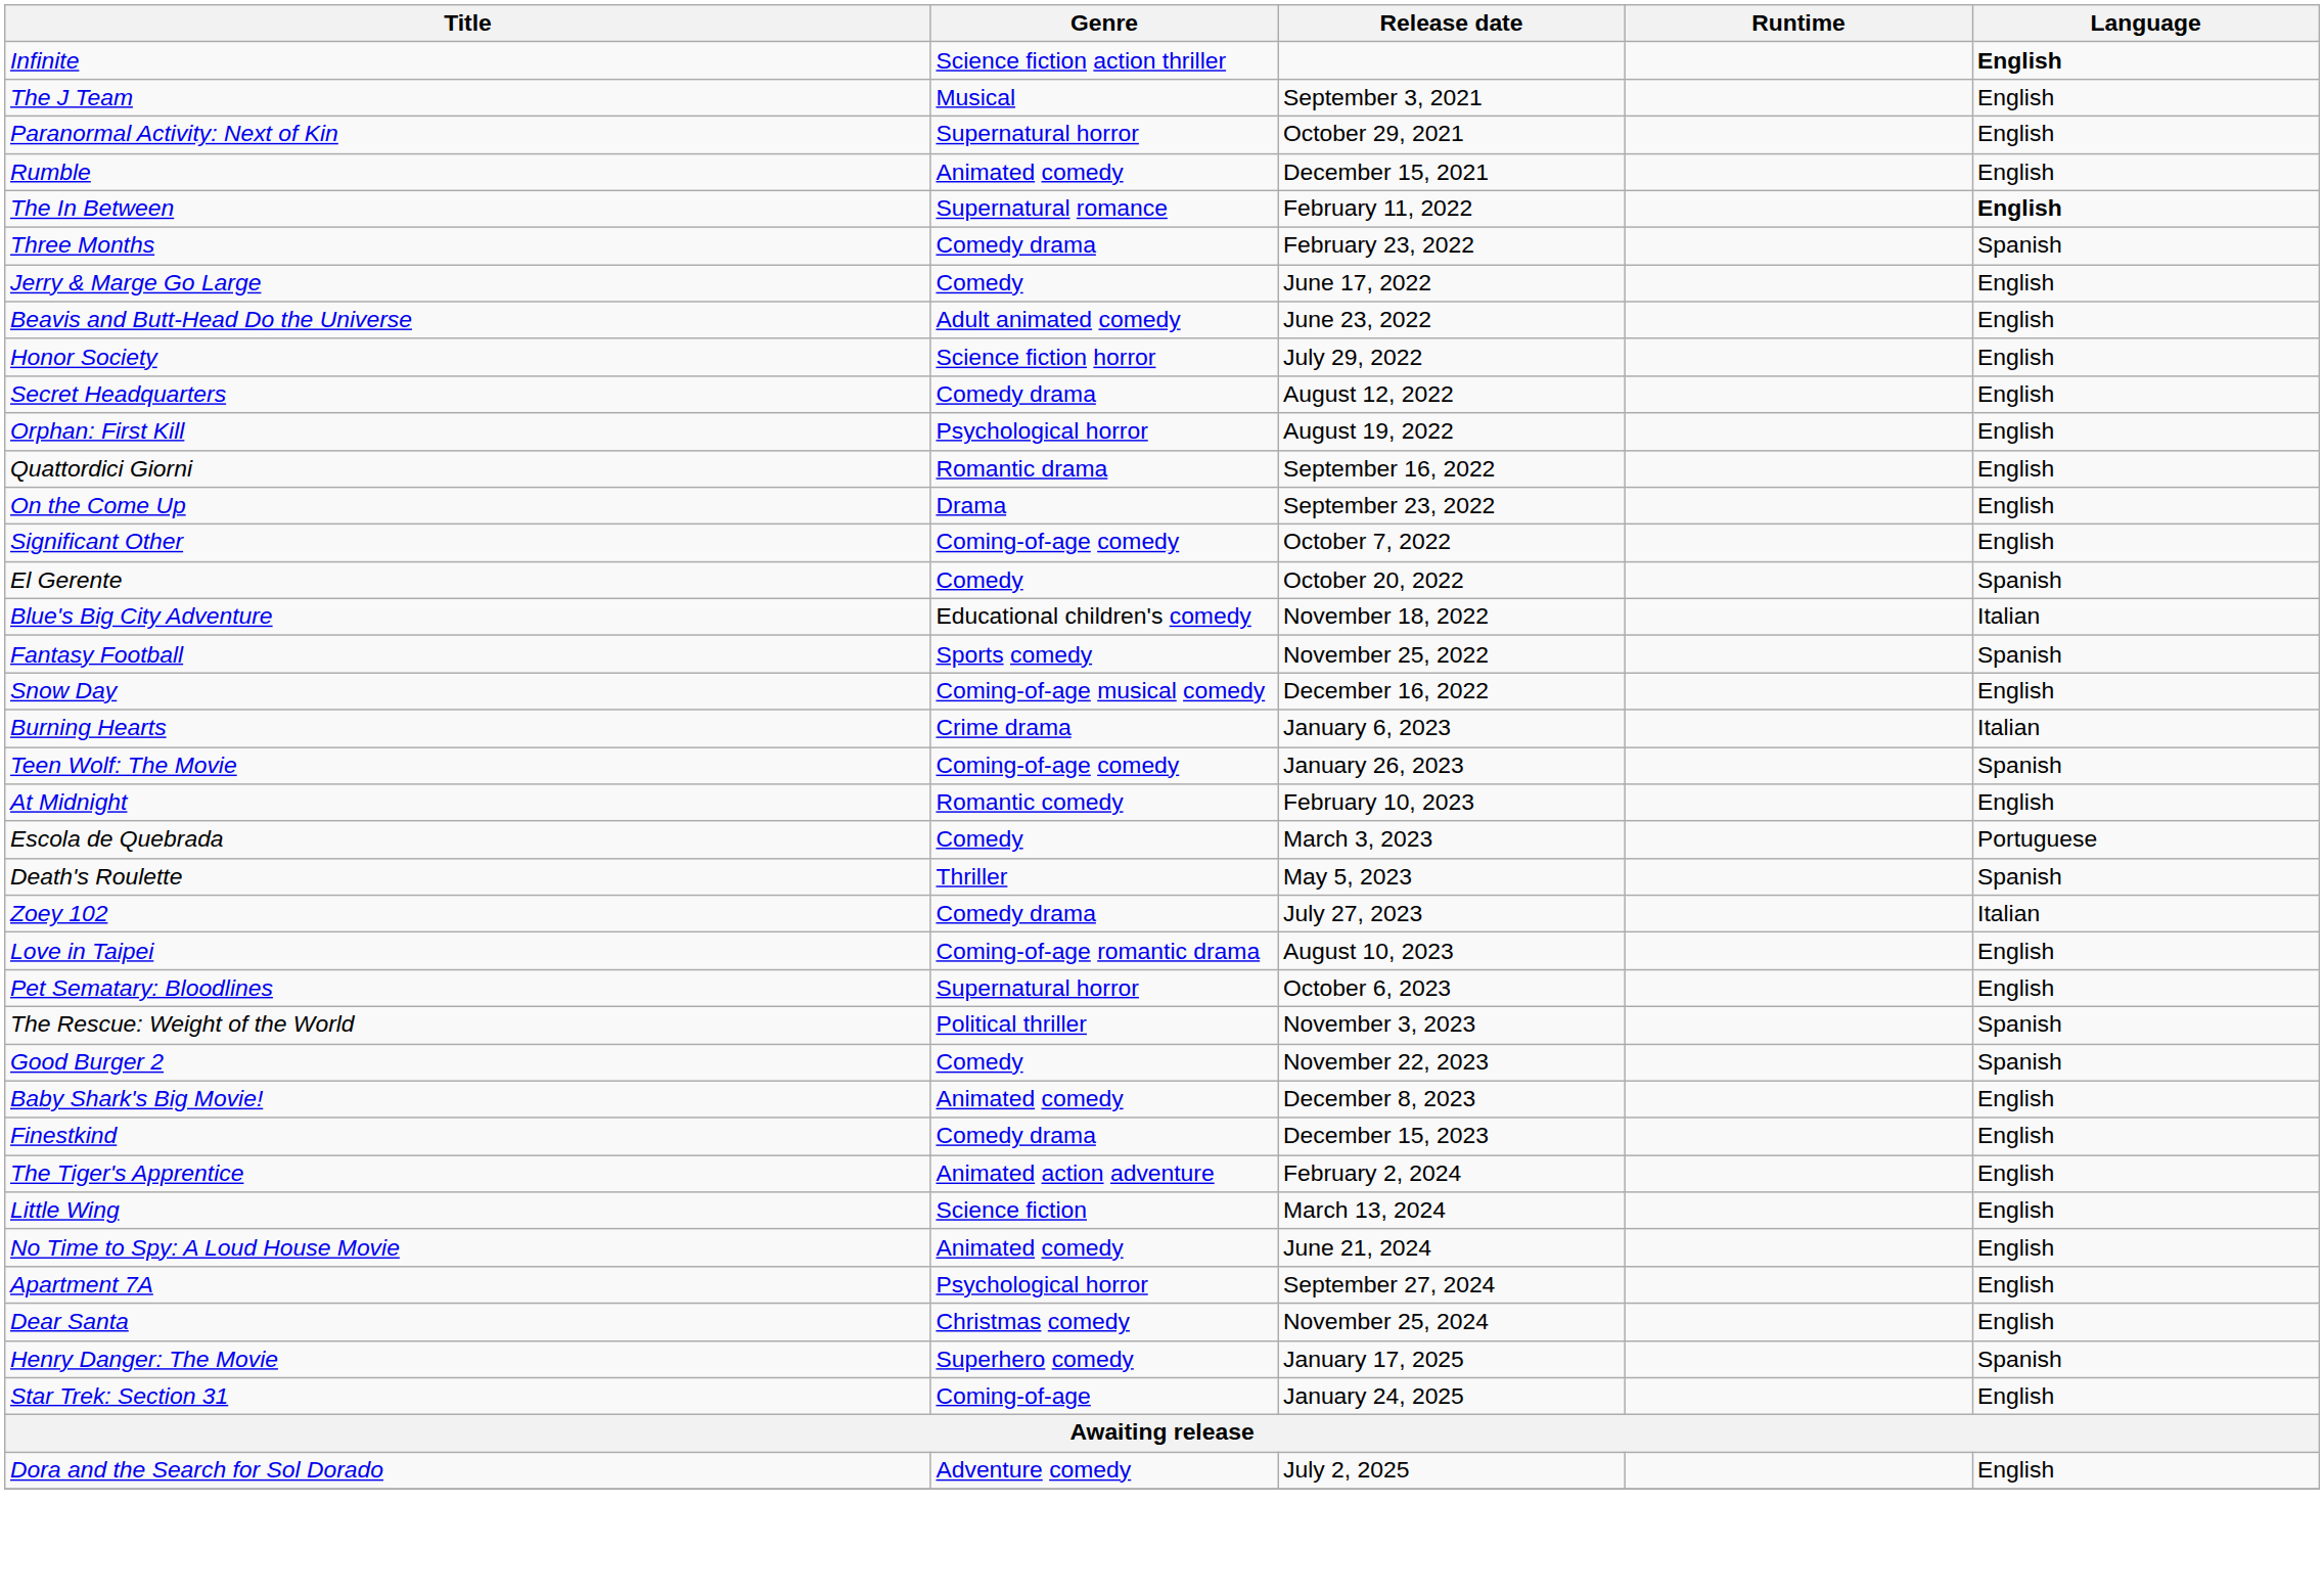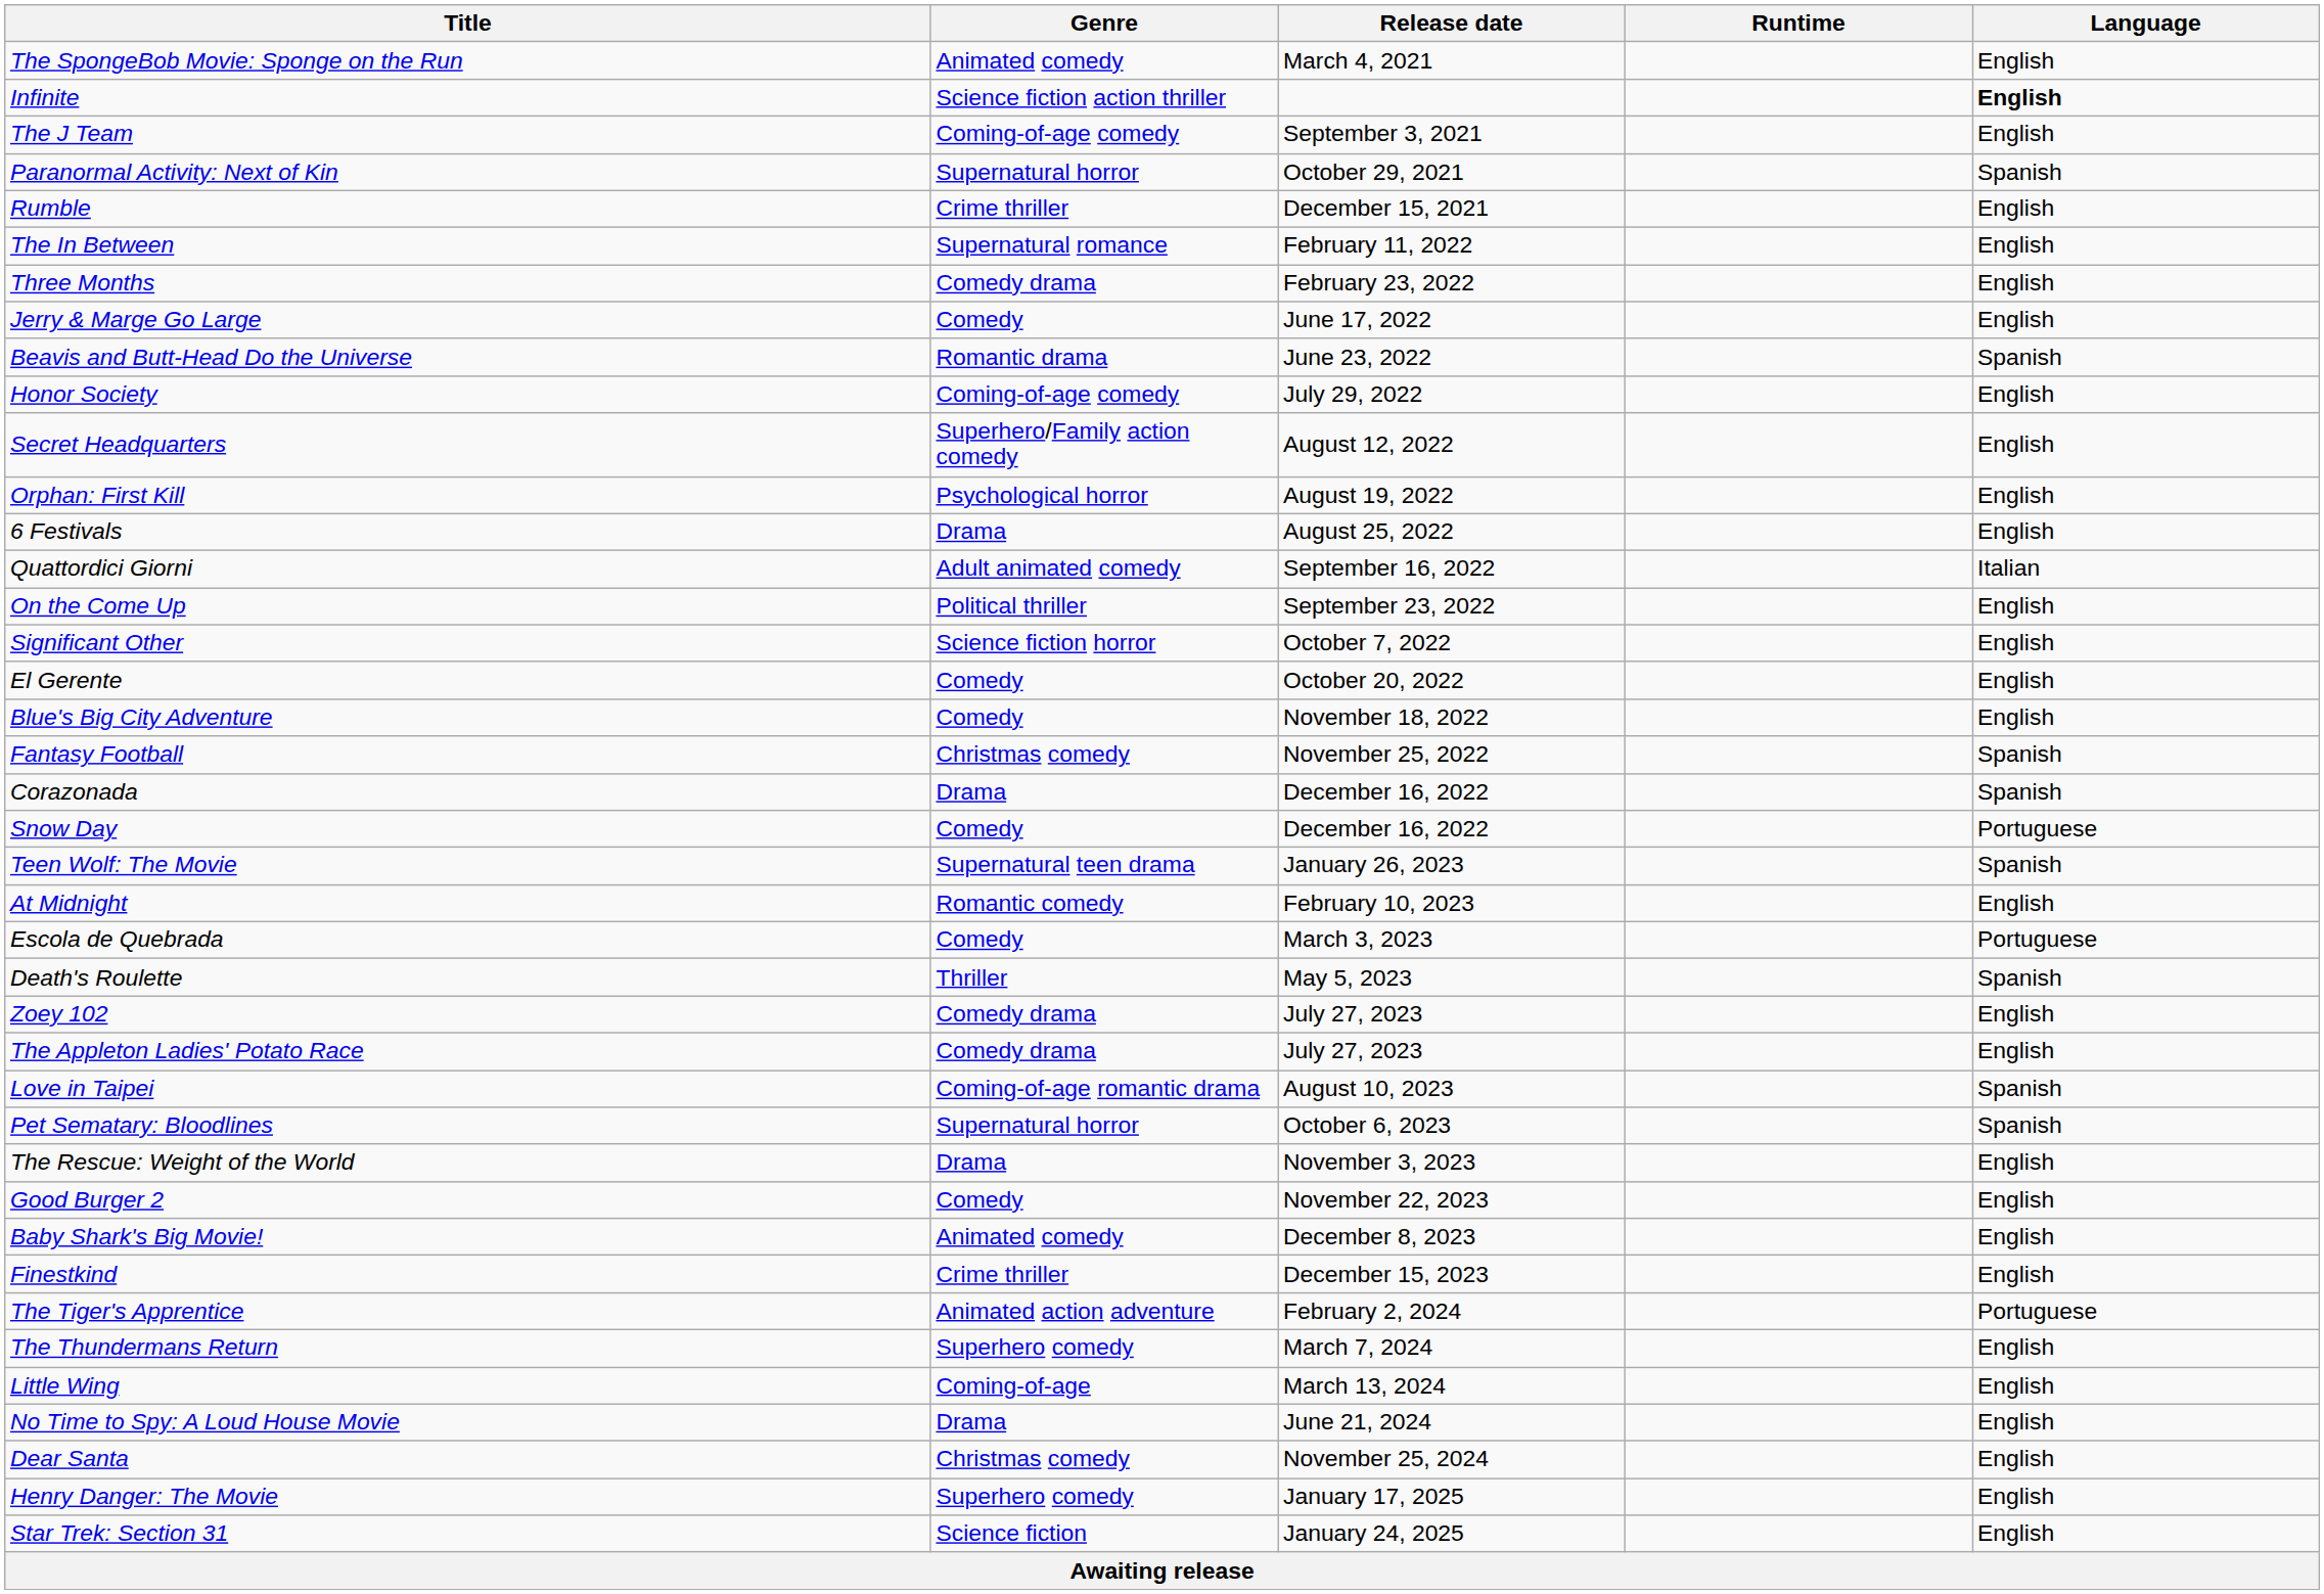+ row: The SpongeBob Movie: Sponge on the Run | Animated comedy | March 4, 2021 | English
The J Team | Genre: Musical -> Coming-of-age comedy
Paranormal Activity: Next of Kin | Language: English -> Spanish
Rumble | Genre: Animated comedy -> Crime thriller
The In Between | Language: bold -> normal
Three Months | Language: Spanish -> English
Beavis and Butt-Head Do the Universe | Genre: Adult animated comedy -> Romantic drama
Beavis and Butt-Head Do the Universe | Language: English -> Spanish
Honor Society | Genre: Science fiction horror -> Coming-of-age comedy
Secret Headquarters | Genre: Comedy drama -> Superhero/Family action comedy
+ row: 6 Festivals | Drama | August 25, 2022 | English
Quattordici Giorni | Genre: Romantic drama -> Adult animated comedy
Quattordici Giorni | Language: English -> Italian
On the Come Up | Genre: Drama -> Political thriller
Significant Other | Genre: Coming-of-age comedy -> Science fiction horror
El Gerente | Language: Spanish -> English
Blue's Big City Adventure | Genre: Educational children's comedy -> Comedy
Blue's Big City Adventure | Language: Italian -> English
Fantasy Football | Genre: Sports comedy -> Christmas comedy
+ row: Corazonada | Drama | December 16, 2022 | Spanish
Snow Day | Genre: Coming-of-age musical comedy -> Comedy
Snow Day | Language: English -> Portuguese
- row: Burning Hearts | Crime drama | January 6, 2023 | Italian
Teen Wolf: The Movie | Genre: Coming-of-age comedy -> Supernatural teen drama
Zoey 102 | Language: Italian -> English
+ row: The Appleton Ladies' Potato Race | Comedy drama | July 27, 2023 | English
Love in Taipei | Language: English -> Spanish
Pet Sematary: Bloodlines | Language: English -> Spanish
The Rescue: Weight of the World | Genre: Political thriller -> Drama
The Rescue: Weight of the World | Language: Spanish -> English
Good Burger 2 | Language: Spanish -> English
Finestkind | Genre: Comedy drama -> Crime thriller
The Tiger's Apprentice | Language: English -> Portuguese
+ row: The Thundermans Return | Superhero comedy | March 7, 2024 | English
Little Wing | Genre: Science fiction -> Coming-of-age
No Time to Spy: A Loud House Movie | Genre: Animated comedy -> Drama
- row: Apartment 7A | Psychological horror | September 27, 2024 | English
Henry Danger: The Movie | Language: Spanish -> English
Star Trek: Section 31 | Genre: Coming-of-age -> Science fiction
- row: Dora and the Search for Sol Dorado | Adventure comedy | July 2, 2025 | English
